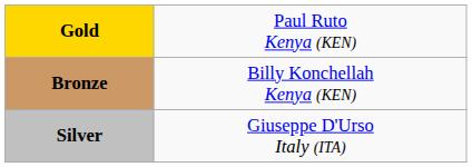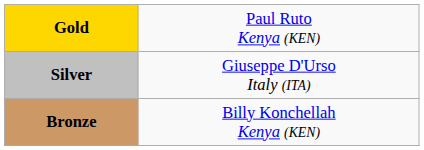rows swapped: Silver <-> Bronze
